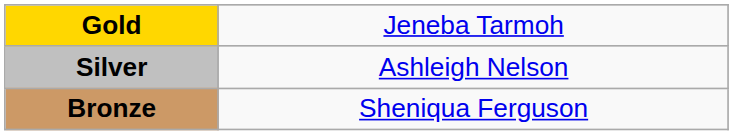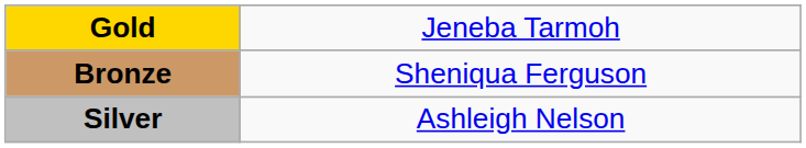rows swapped: Silver <-> Bronze
